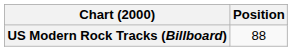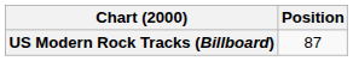US Modern Rock Tracks (Billboard) | Position: 88 -> 87
